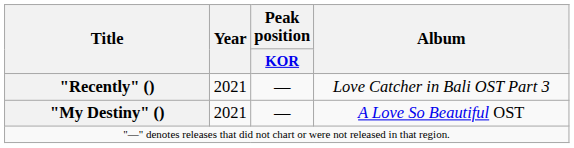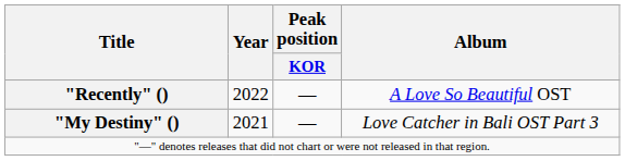"Recently" () | Year: 2021 -> 2022
"Recently" () | Album: Love Catcher in Bali OST Part 3 -> A Love So Beautiful OST
"My Destiny" () | Album: A Love So Beautiful OST -> Love Catcher in Bali OST Part 3
